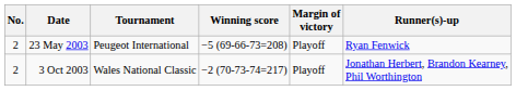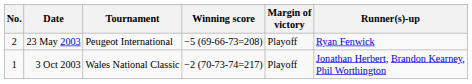3 Oct 2003 | No.: 2 -> 1
